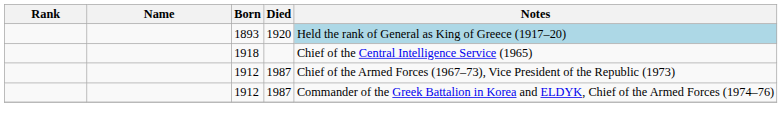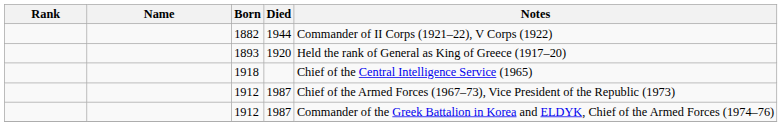+ row: 1882 | 1944 | Commander of II Corps (1921–22), V Corps (1922)
1893 | Notes: lightblue background -> no background
